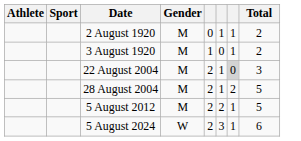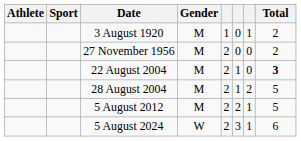- row: 2 August 1920 | M | 0 | 1 | 1 | 2
+ row: 27 November 1956 | M | 2 | 0 | 0 | 2
22 August 2004 | column 7: lightgrey background -> no background
22 August 2004 | Total: normal -> bold
